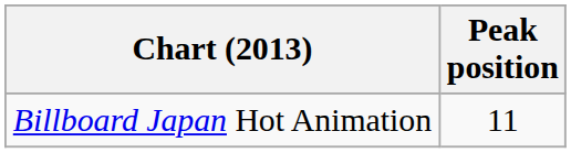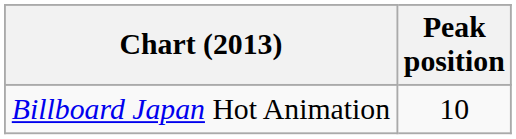Billboard Japan Hot Animation | Peak position: 11 -> 10
